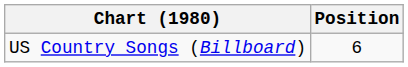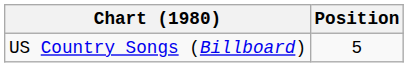US Country Songs (Billboard) | Position: 6 -> 5
